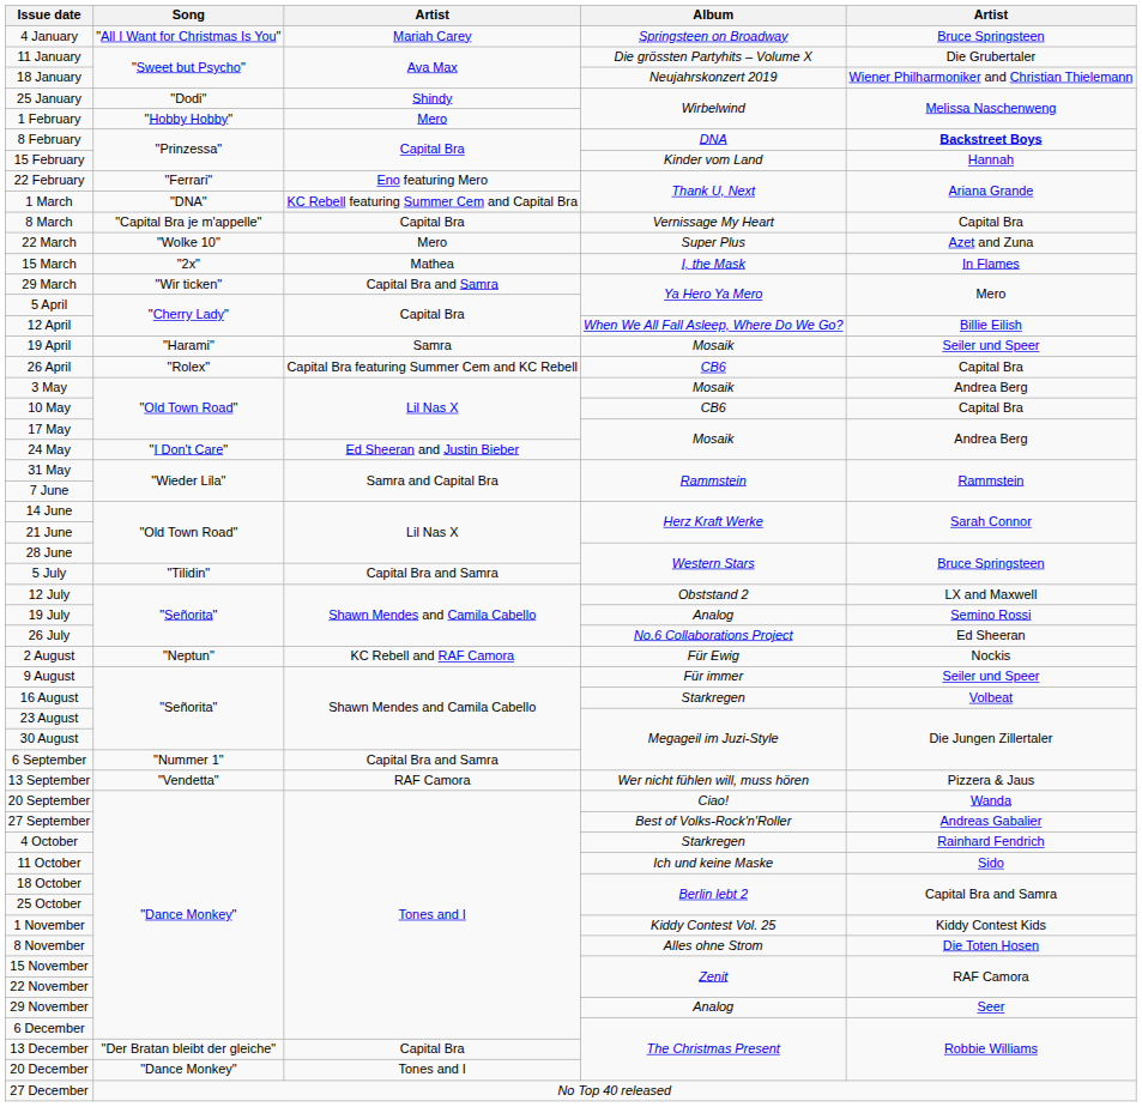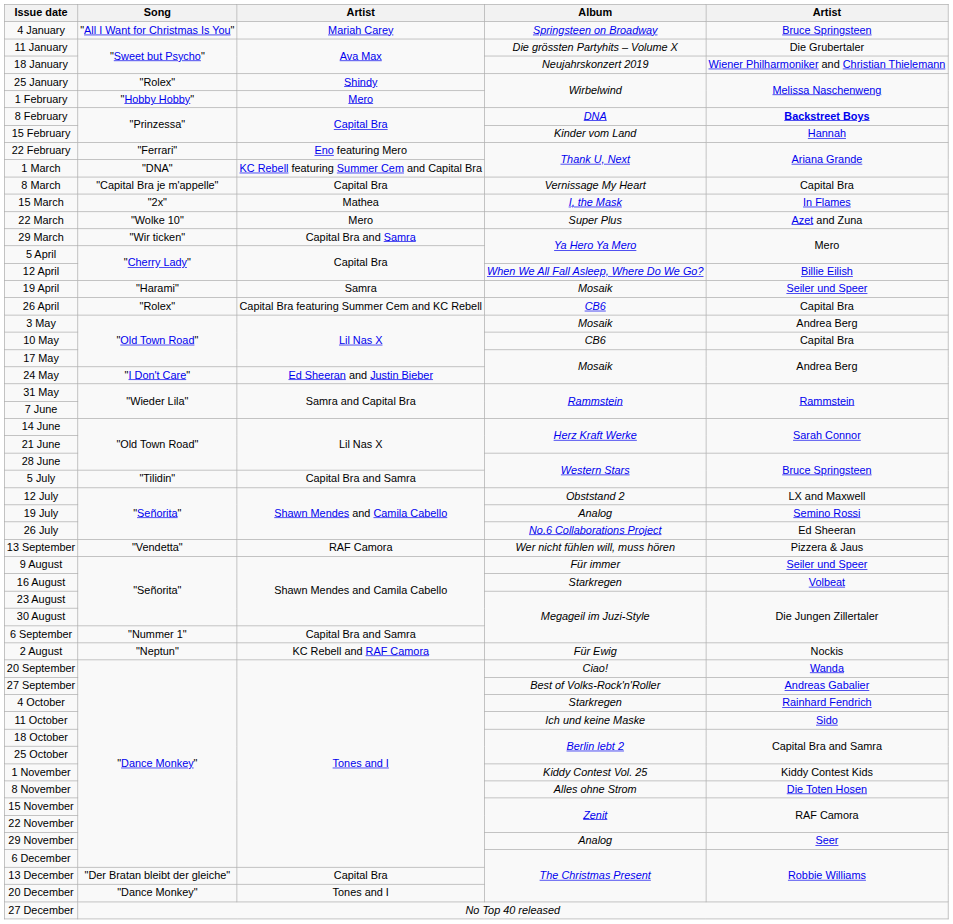25 January | Song: "Dodi" -> "Rolex"
rows swapped: 15 March <-> 22 March
rows swapped: 2 August <-> 13 September
